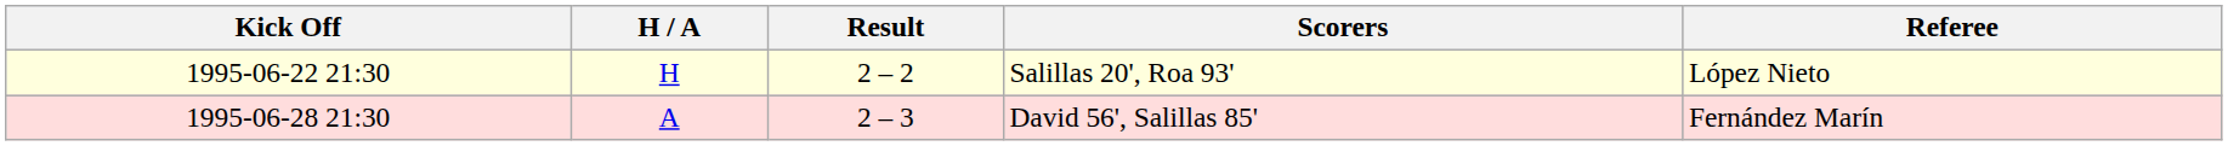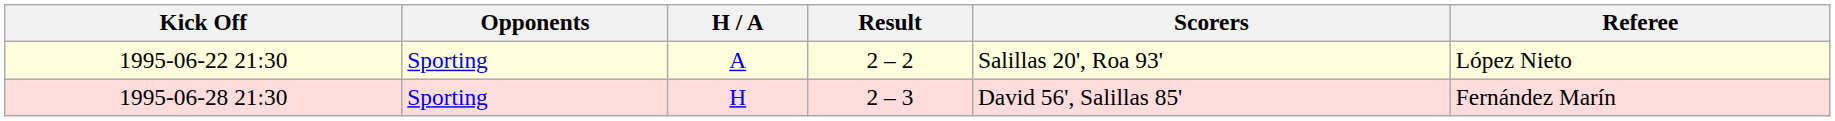+ column: Opponents | Sporting | Sporting
1995-06-22 21:30 | H / A: H -> A
1995-06-28 21:30 | H / A: A -> H
